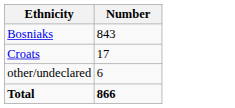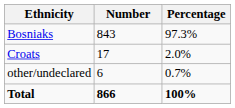+ column: Percentage | 97.3% | 2.0% | 0.7% | 100%
